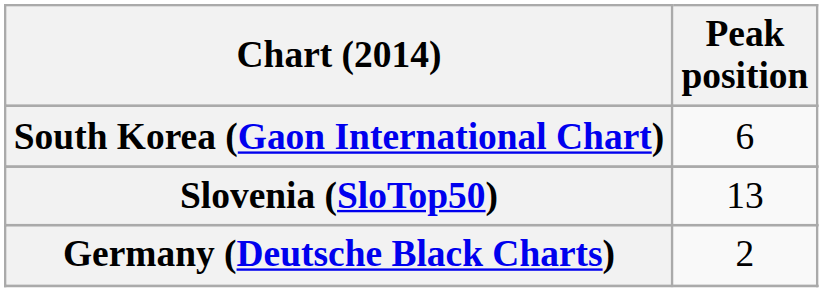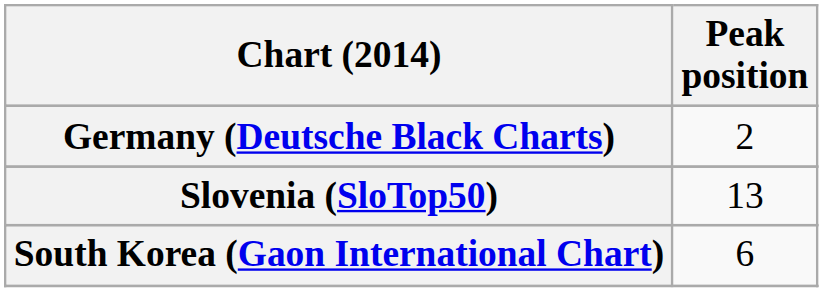rows swapped: Germany (Deutsche Black Charts) <-> South Korea (Gaon International Chart)
